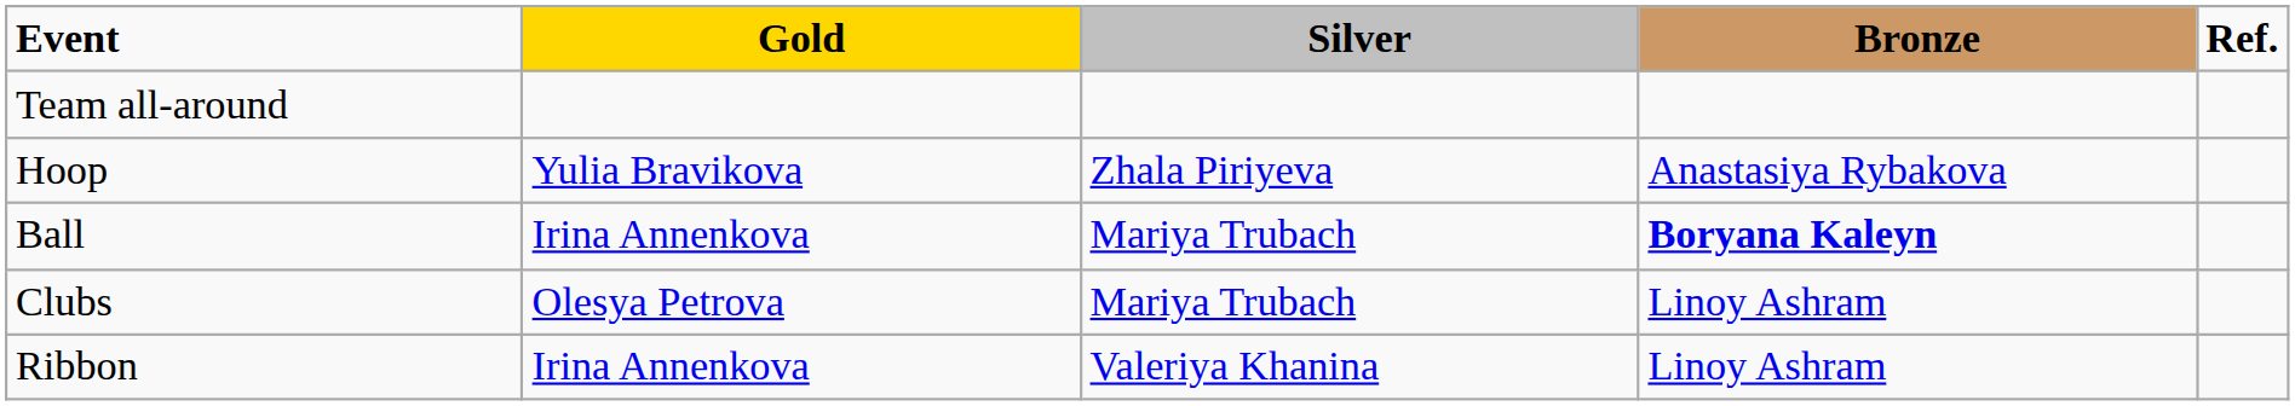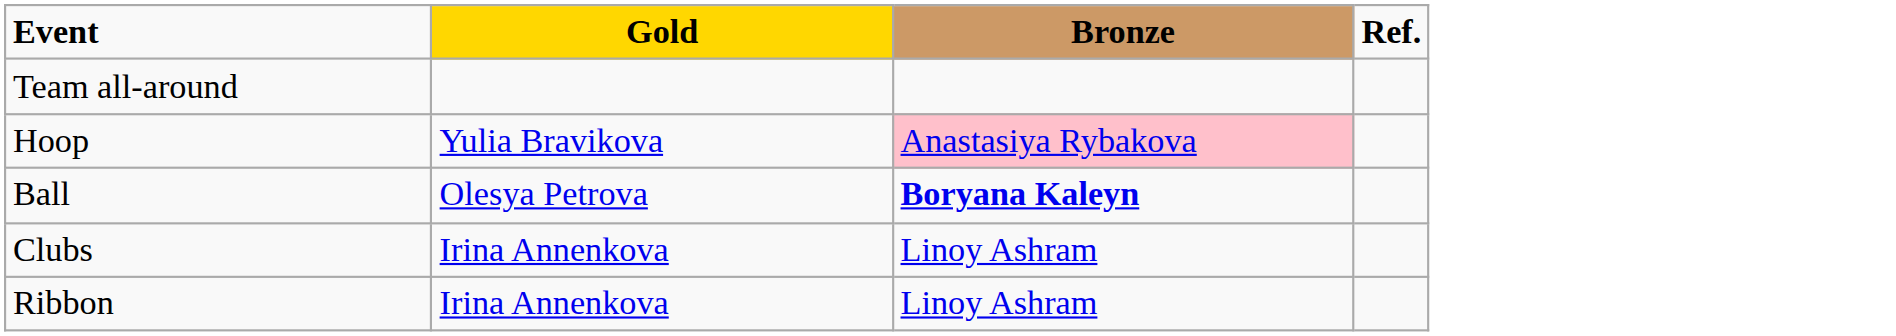- column: Silver | Zhala Piriyeva | Mariya Trubach | Mariya Trubach | Valeriya Khanina
Hoop | Bronze: no background -> pink background
Ball | Gold: Irina Annenkova -> Olesya Petrova
Clubs | Gold: Olesya Petrova -> Irina Annenkova
